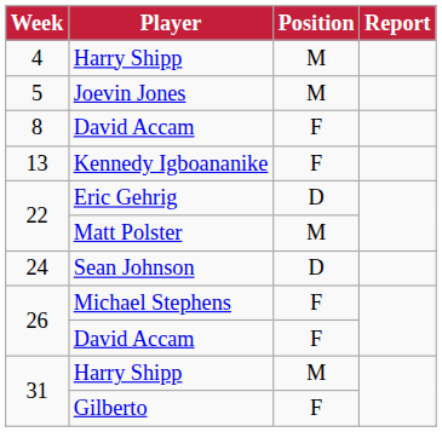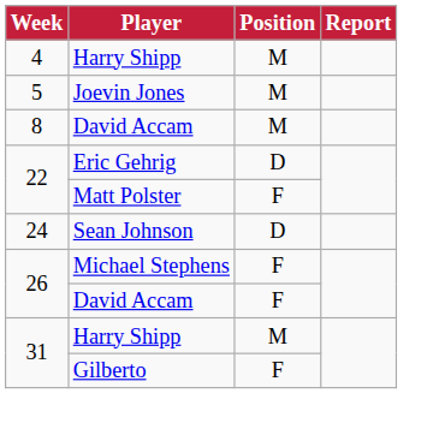8 / David Accam | Position: F -> M
- row: 13 | Kennedy Igboananike | F
Matt Polster | Position: M -> F
